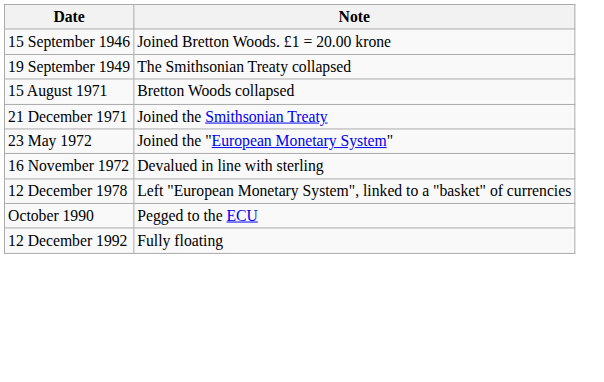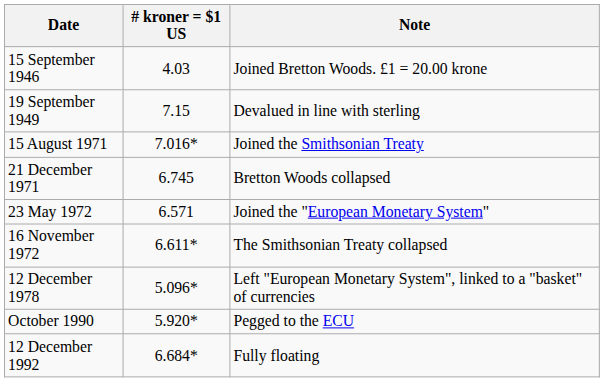+ column: # kroner = $1 US | 4.03 | 7.15 | 7.016* | 6.745 | 6.571 | 6.611* | 5.096* | 5.920* | 6.684*
19 September 1949 | Note: The Smithsonian Treaty collapsed -> Devalued in line with sterling
15 August 1971 | Note: Bretton Woods collapsed -> Joined the Smithsonian Treaty
21 December 1971 | Note: Joined the Smithsonian Treaty -> Bretton Woods collapsed
16 November 1972 | Note: Devalued in line with sterling -> The Smithsonian Treaty collapsed
